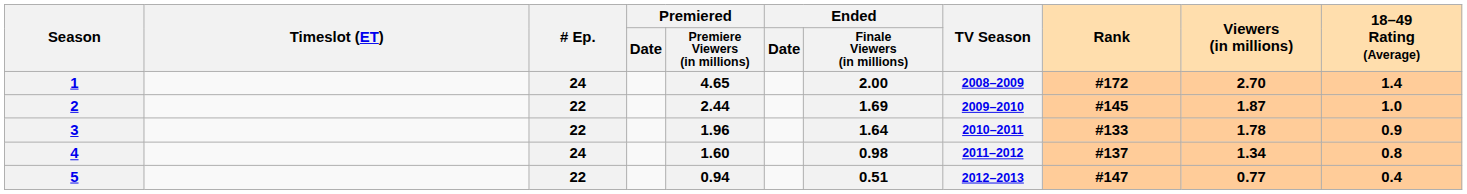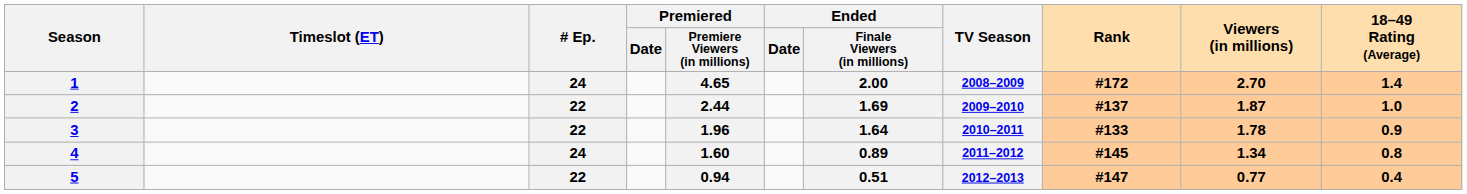2 | Rank: #145 -> #137
4 | Ended / Finale Viewers (in millions): 0.98 -> 0.89
4 | Rank: #137 -> #145
